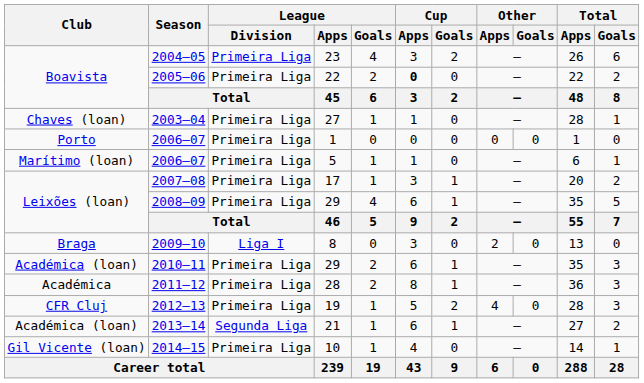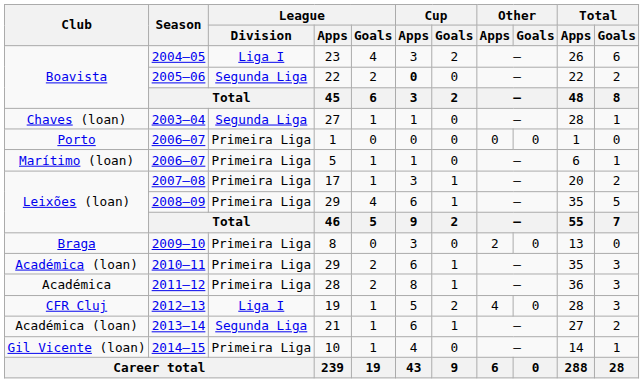2004–05 | League / Division: Primeira Liga -> Liga I
2005–06 | League / Division: Primeira Liga -> Segunda Liga
2003–04 | League / Division: Primeira Liga -> Segunda Liga
2009–10 | League / Division: Liga I -> Primeira Liga
2012–13 | League / Division: Primeira Liga -> Liga I
